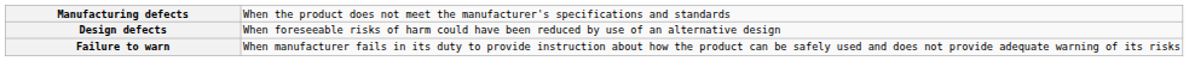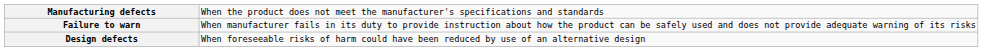rows swapped: Design defects <-> Failure to warn
